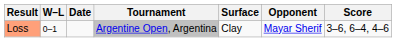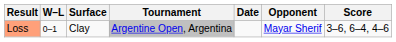columns swapped: Date <-> Surface
